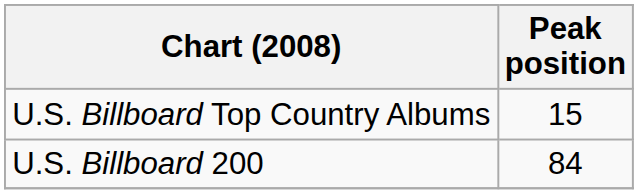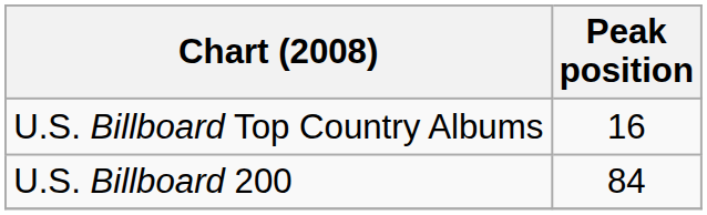U.S. Billboard Top Country Albums | Peak position: 15 -> 16
